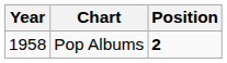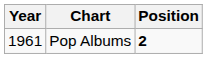Pop Albums | Year: 1958 -> 1961
